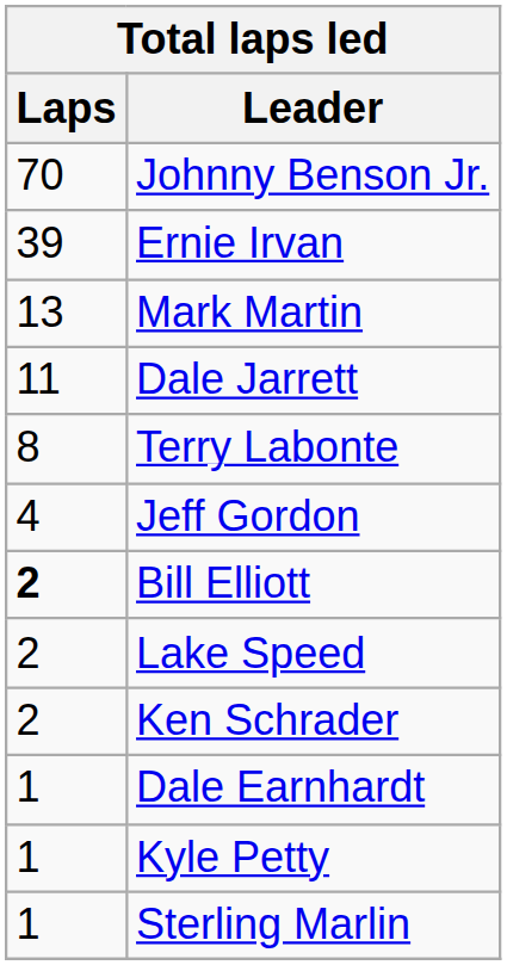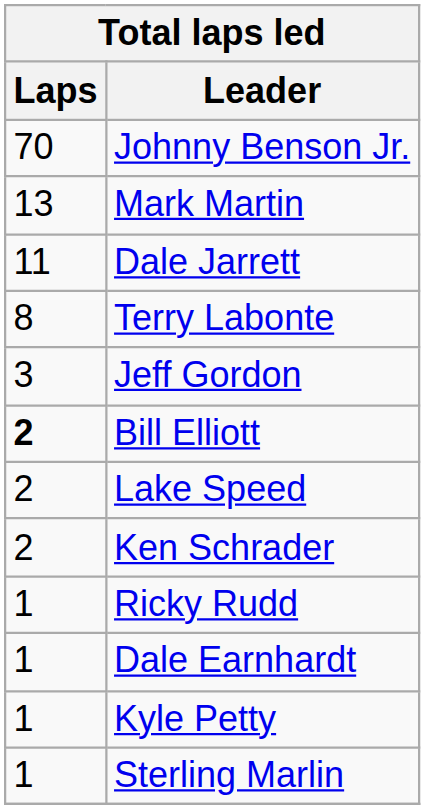- row: 39 | Ernie Irvan
Jeff Gordon | Laps: 4 -> 3
+ row: 1 | Ricky Rudd
